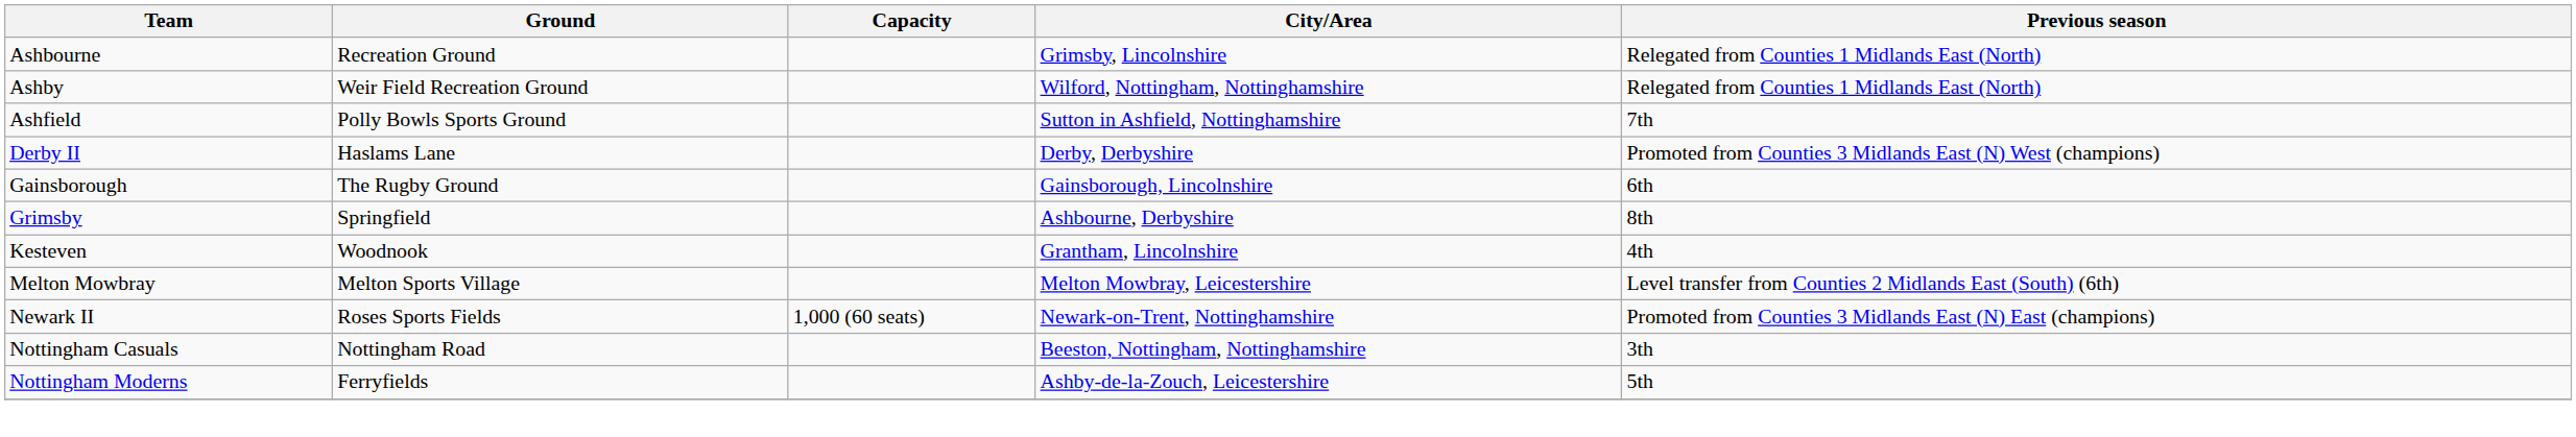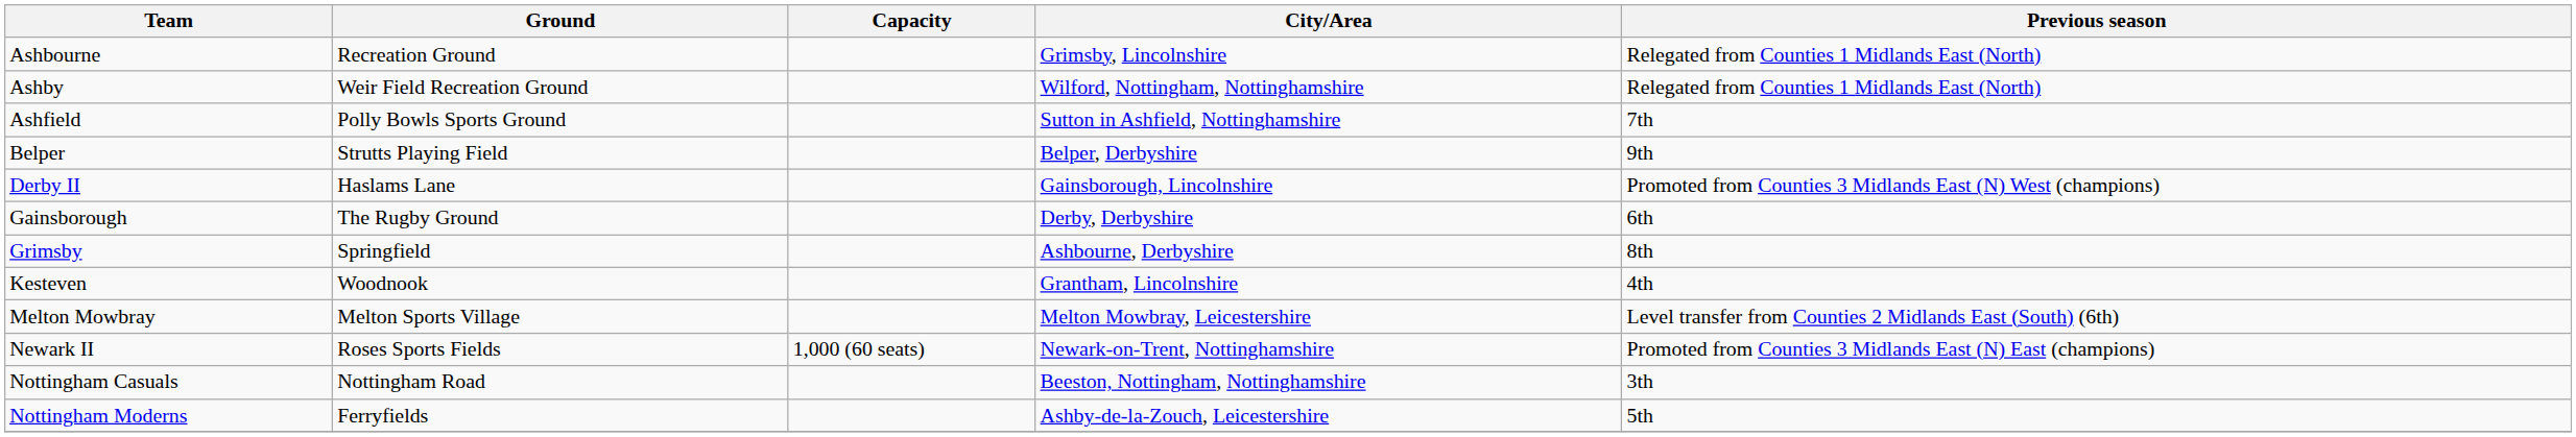+ row: Belper | Strutts Playing Field | Belper, Derbyshire | 9th
Derby II | City/Area: Derby, Derbyshire -> Gainsborough, Lincolnshire
Gainsborough | City/Area: Gainsborough, Lincolnshire -> Derby, Derbyshire
